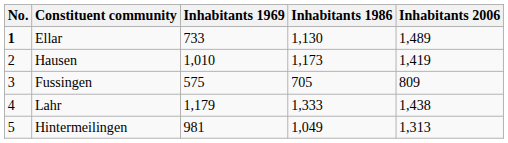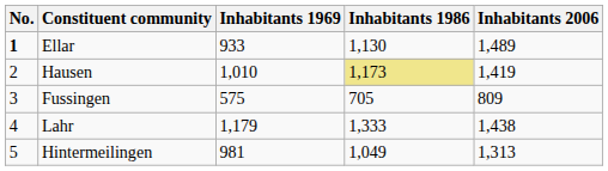Ellar | Inhabitants 1969: 733 -> 933
Hausen | Inhabitants 1986: no background -> khaki background
